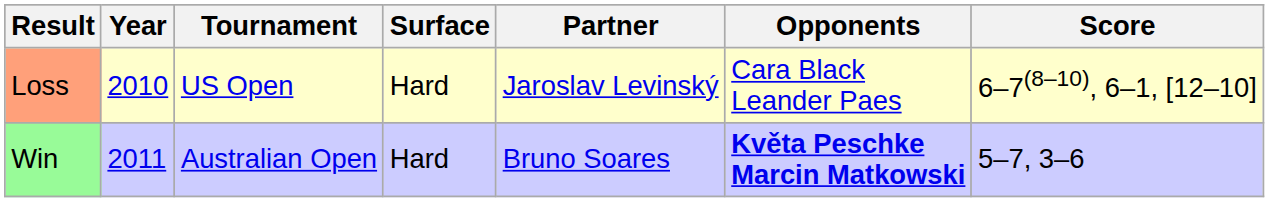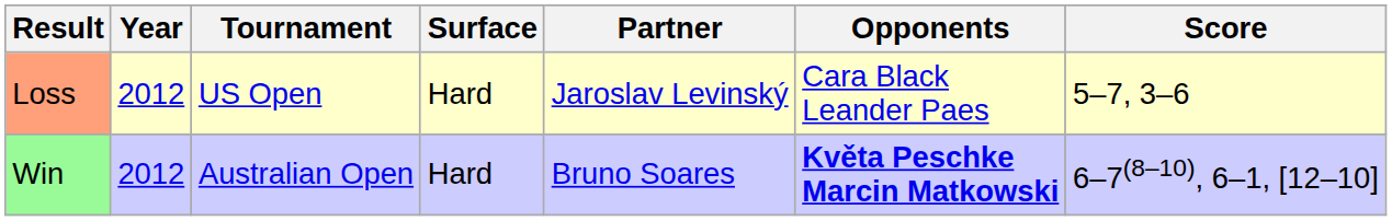Loss | Year: 2010 -> 2012
Loss | Score: 6–7(8–10), 6–1, [12–10] -> 5–7, 3–6
Win | Year: 2011 -> 2012
Win | Score: 5–7, 3–6 -> 6–7(8–10), 6–1, [12–10]
